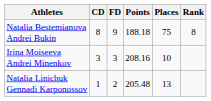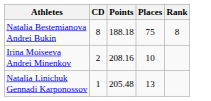- column: FD | 9 | 3 | 2
Irina Moiseeva Andrei Minenkov | CD: 3 -> 2
